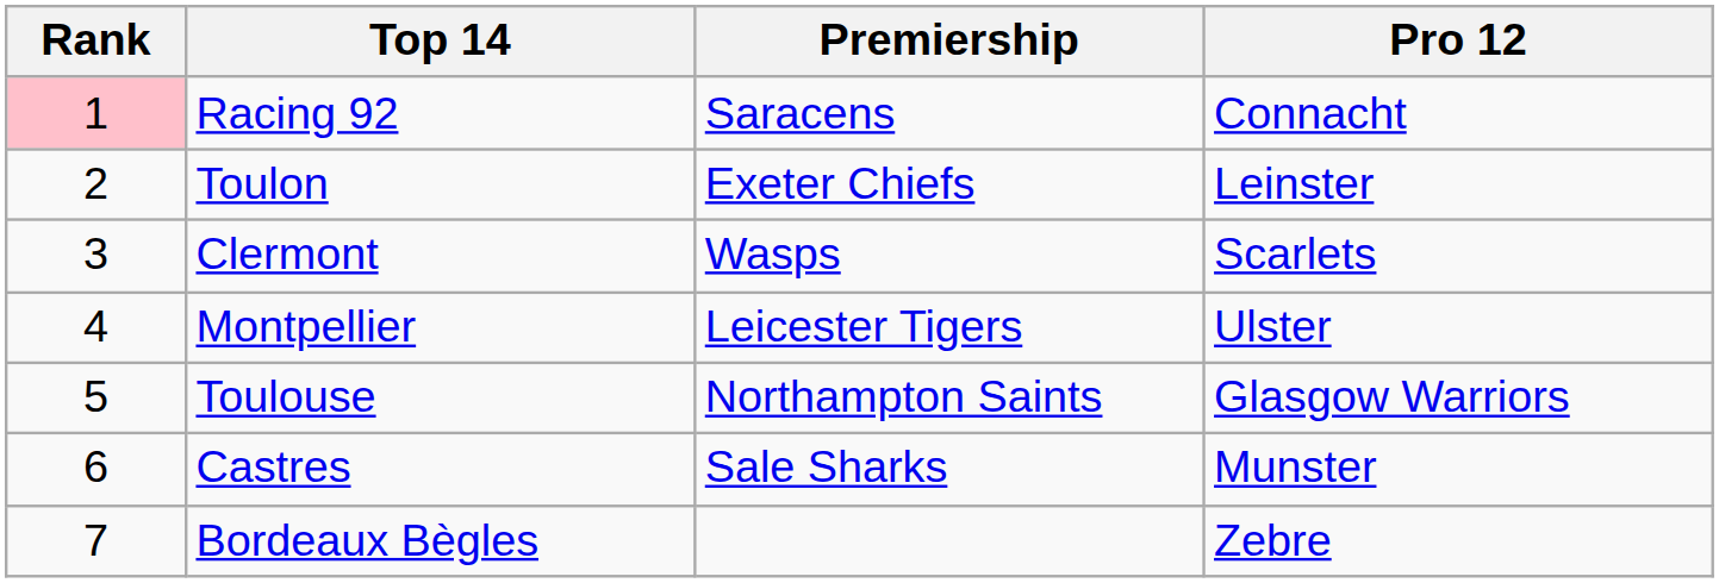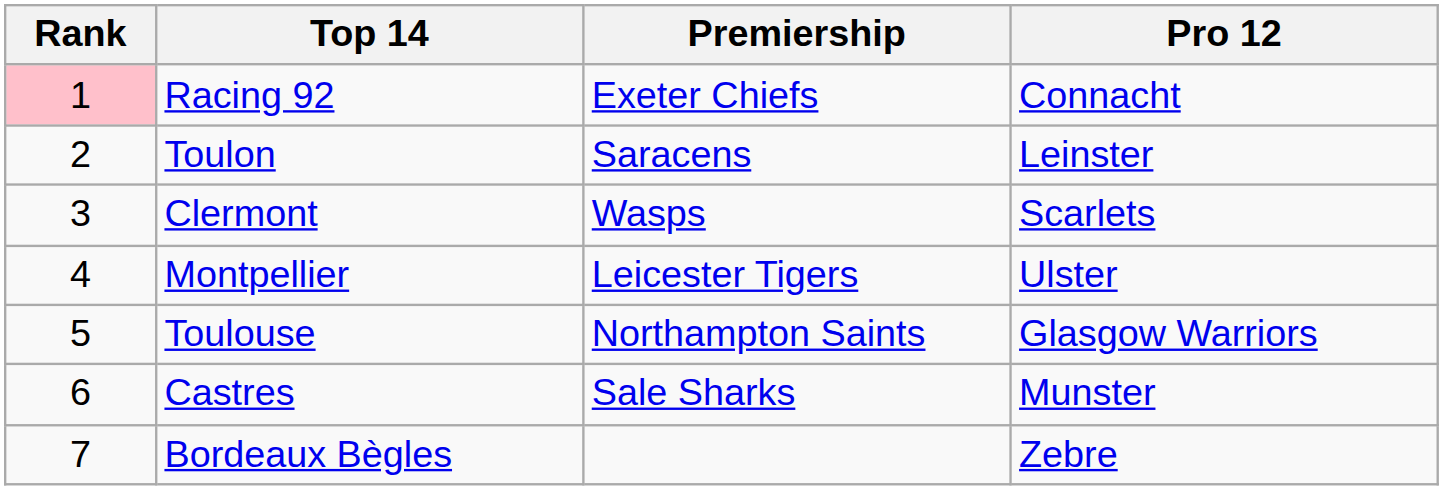Racing 92 | Premiership: Saracens -> Exeter Chiefs
Toulon | Premiership: Exeter Chiefs -> Saracens
